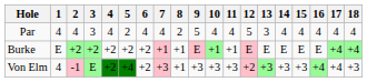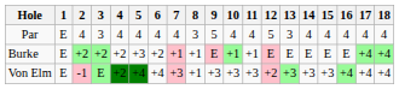Par | 1: 4 -> E
Par | 5: 2 -> 4
Par | 8: 2 -> 3
Burke | 5: +2 -> +3
Von Elm | 1: 4 -> E
Von Elm | 6: +2 -> +4
Von Elm | 18: +3 -> +4
